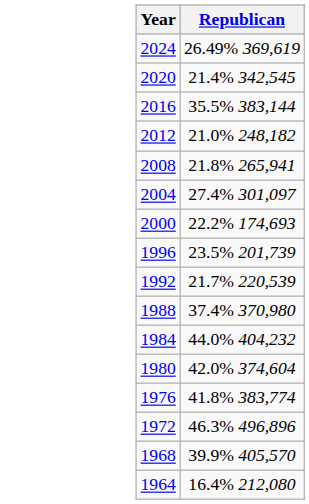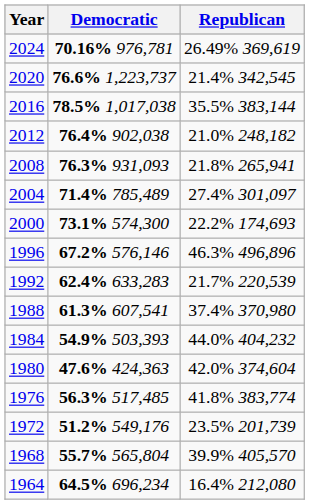+ column: Democratic | 70.16% 976,781 | 76.6% 1,223,737 | 78.5% 1,017,038 | 76.4% 902,038 | 76.3% 931,093 | 71.4% 785,489 | 73.1% 574,300 | 67.2% 576,146 | 62.4% 633,283 | 61.3% 607,541 | 54.9% 503,393 | 47.6% 424,363 | 56.3% 517,485 | 51.2% 549,176 | 55.7% 565,804 | 64.5% 696,234
1996 | Republican: 23.5% 201,739 -> 46.3% 496,896
1972 | Republican: 46.3% 496,896 -> 23.5% 201,739
